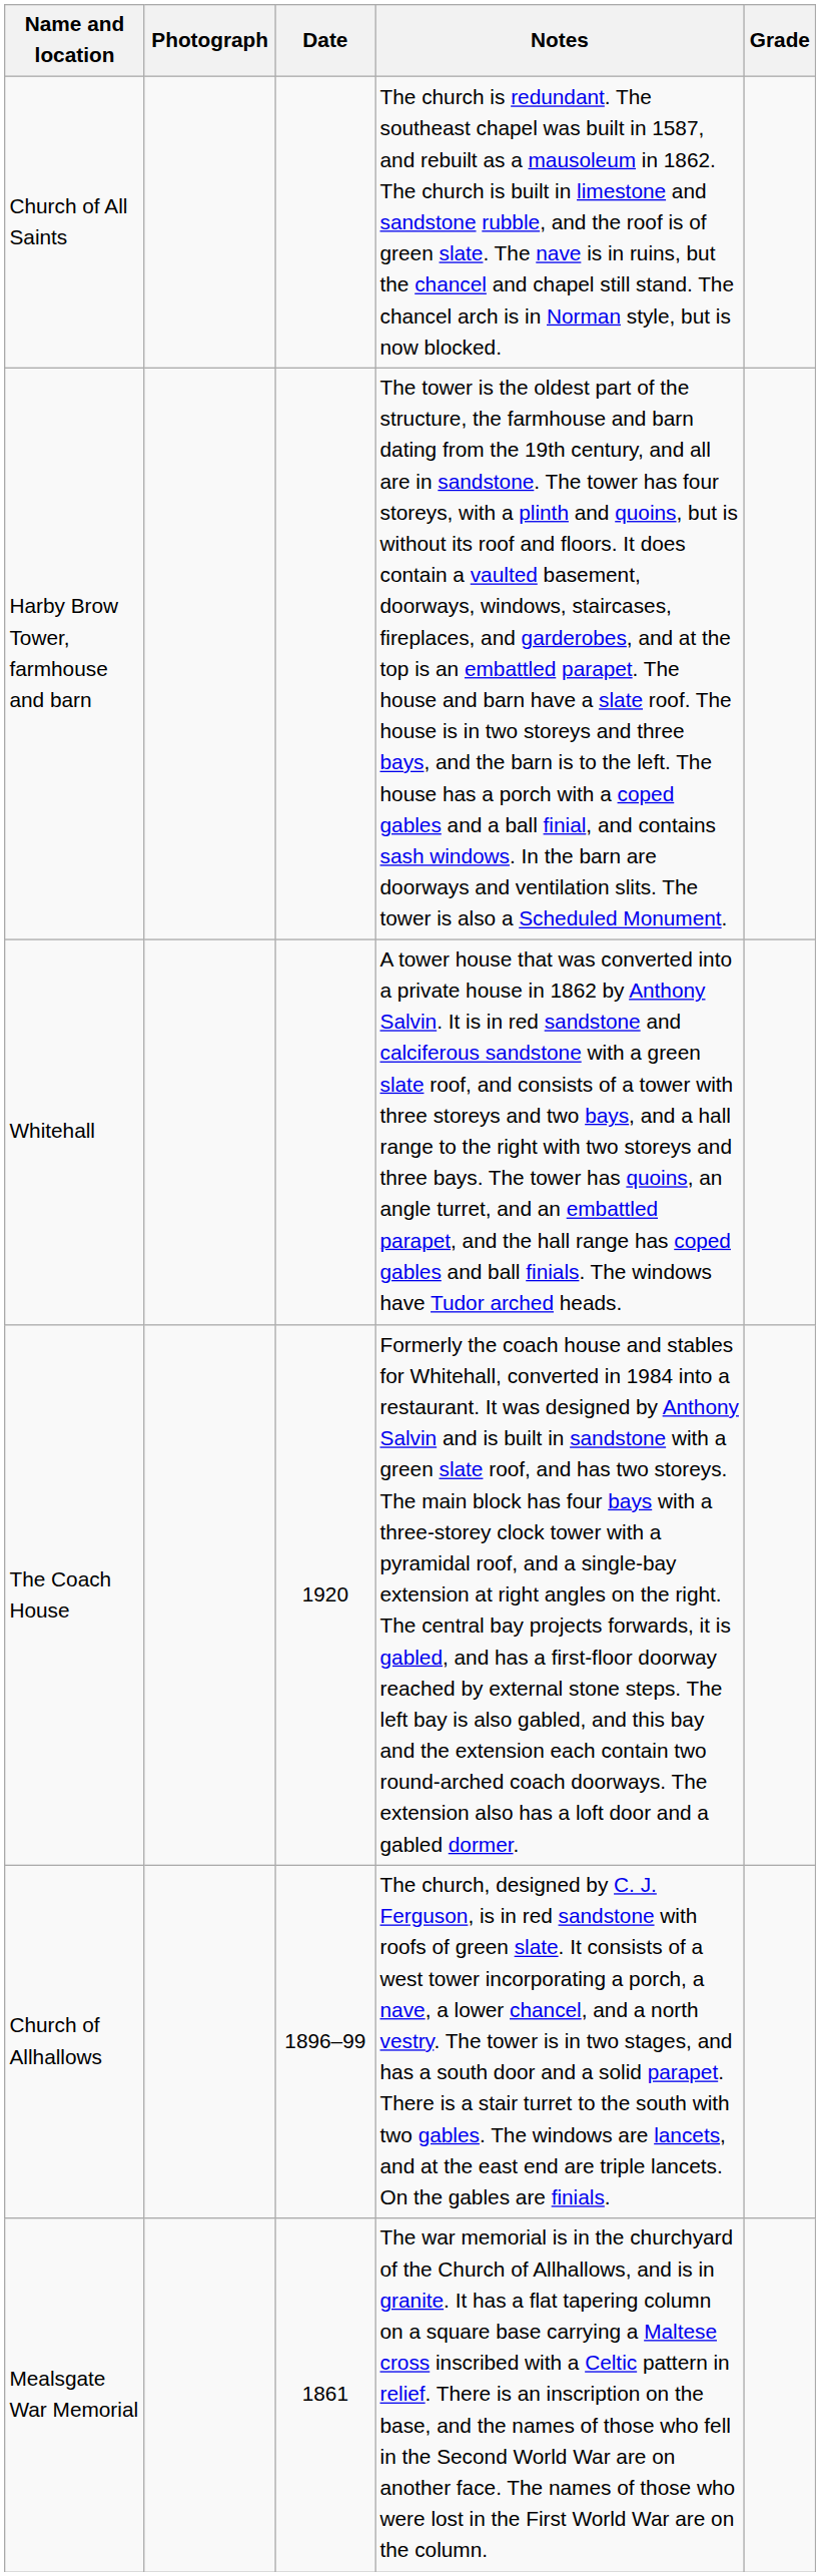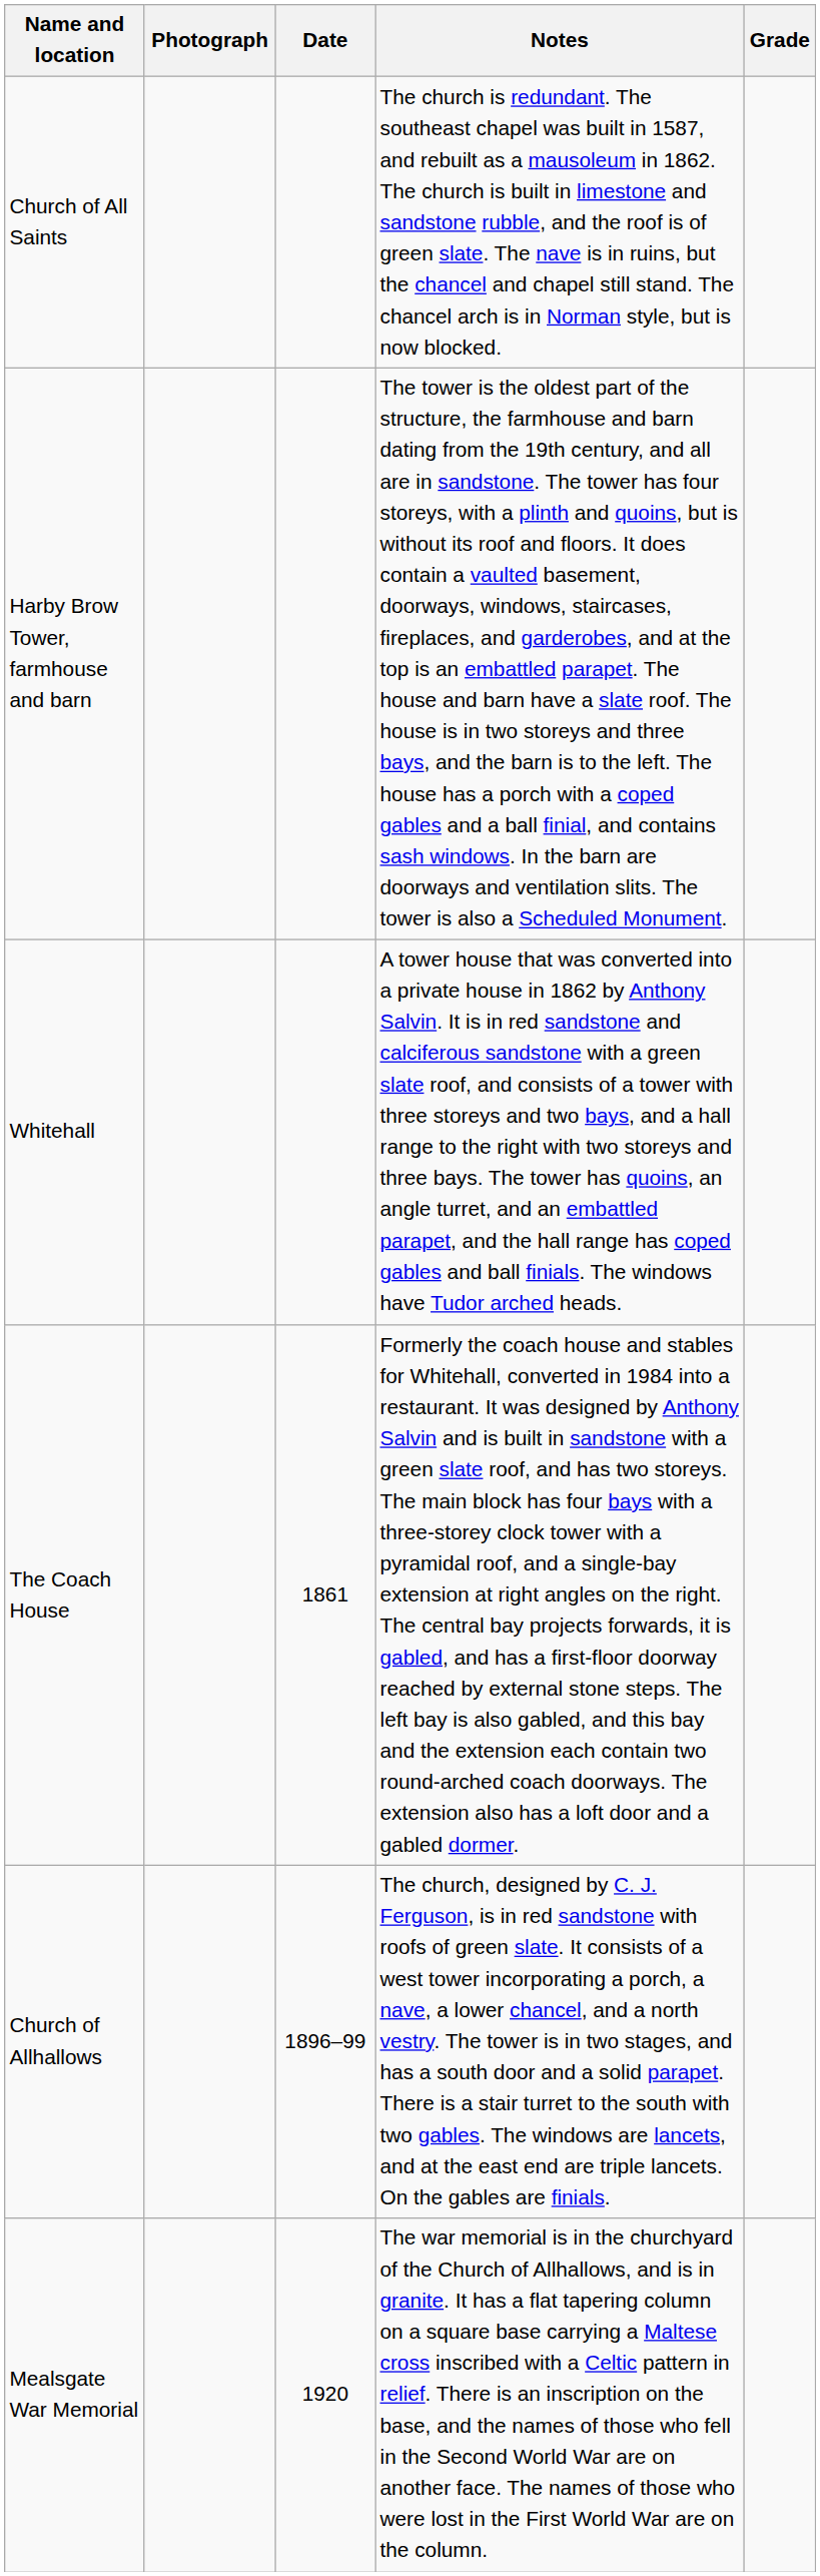The Coach House | Date: 1920 -> 1861
Mealsgate War Memorial | Date: 1861 -> 1920
